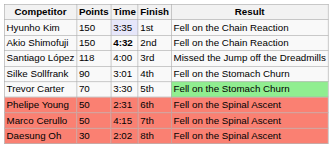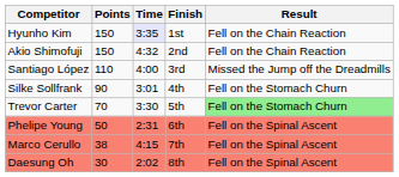Akio Shimofuji | Time: bold -> normal
Santiago López | Points: 118 -> 110
Marco Cerullo | Points: 50 -> 38
